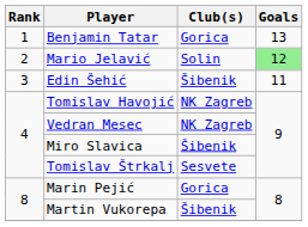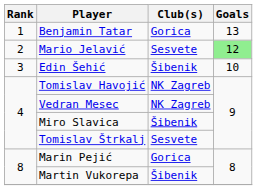Mario Jelavić | Club(s): Solin -> Sesvete
Edin Šehić | Goals: 11 -> 10
